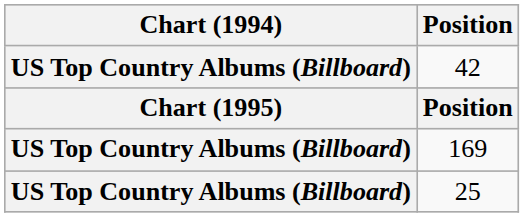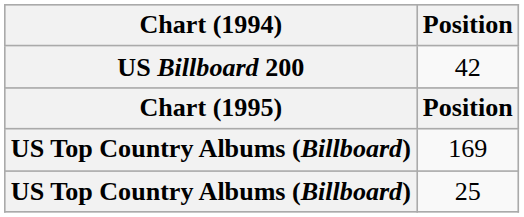42 | Chart (1994): US Top Country Albums (Billboard) -> US Billboard 200
